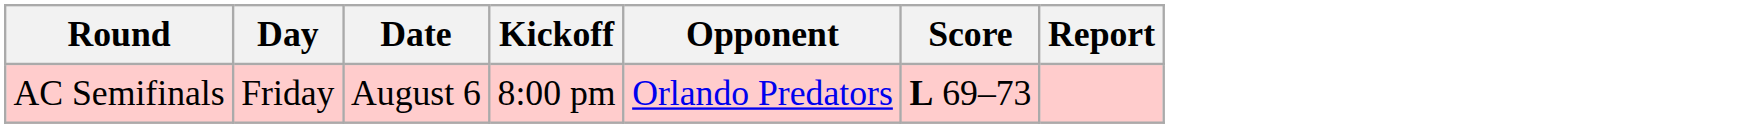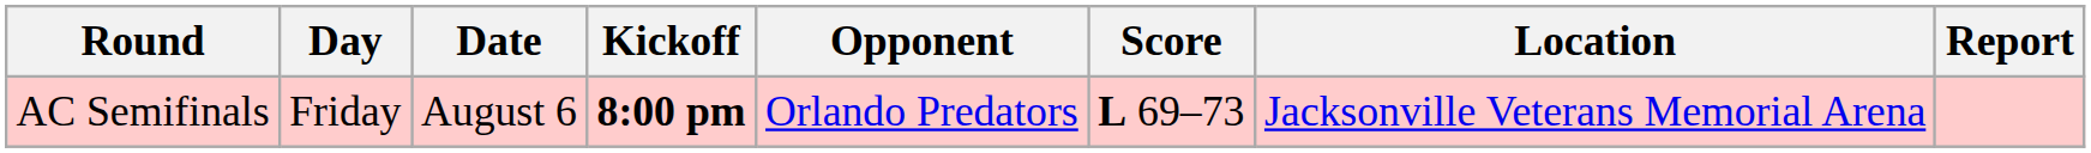+ column: Location | Jacksonville Veterans Memorial Arena
AC Semifinals | Kickoff: normal -> bold
